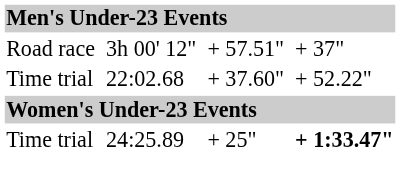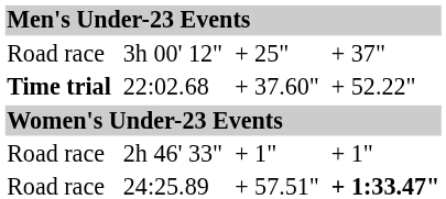3h 00' 12" | column 5: + 57.51" -> + 25"
22:02.68 | column 1: normal -> bold
+ row: Road race | 2h 46' 33" | + 1" | + 1"
24:25.89 | column 1: Time trial -> Road race
24:25.89 | column 5: + 25" -> + 57.51"
